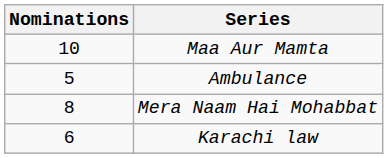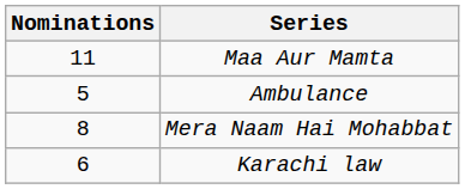Maa Aur Mamta | Nominations: 10 -> 11
